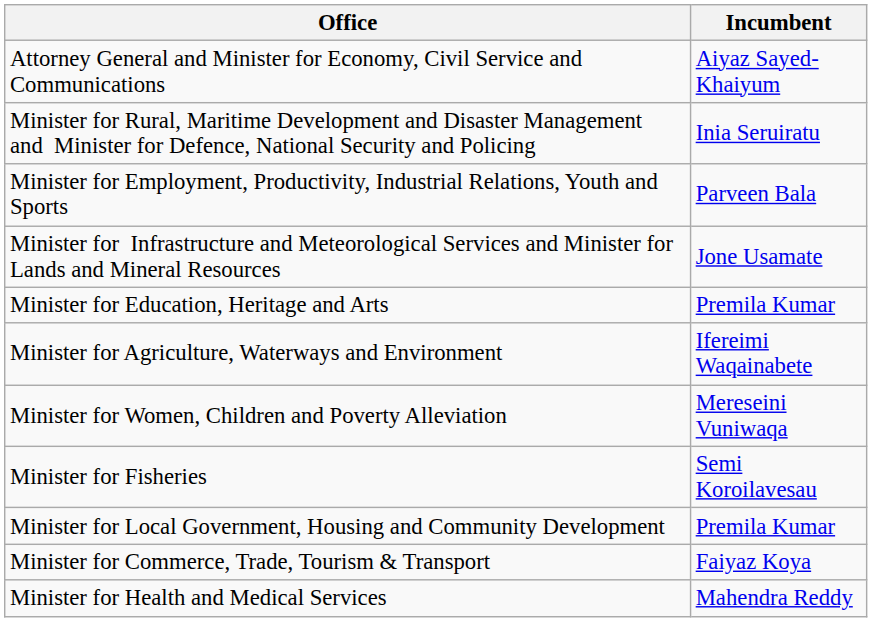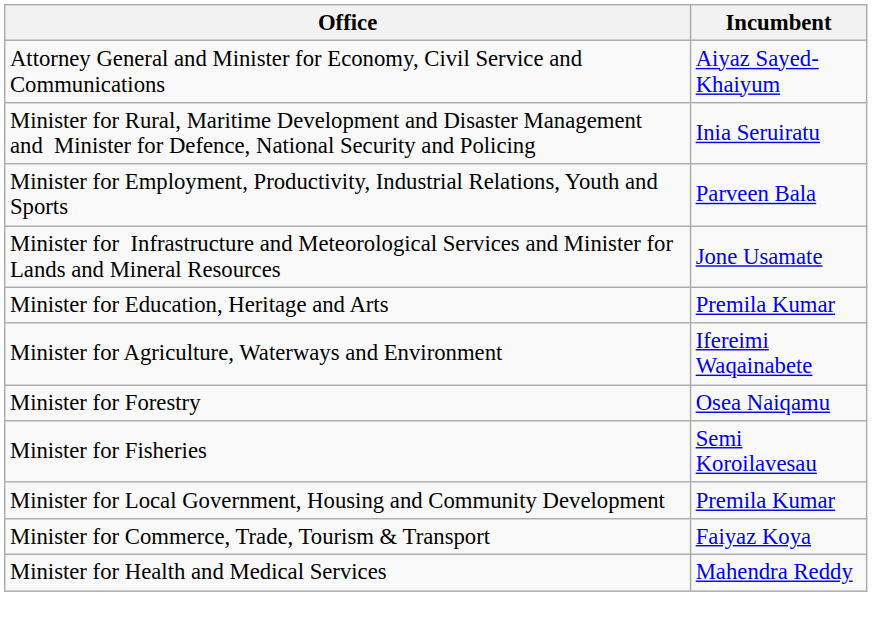- row: Minister for Women, Children and Poverty Alleviation | Mereseini Vuniwaqa
+ row: Minister for Forestry | Osea Naiqamu
